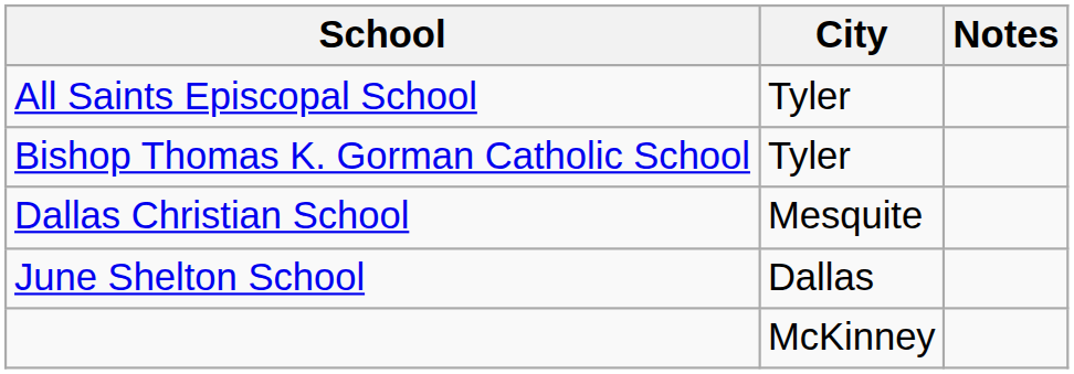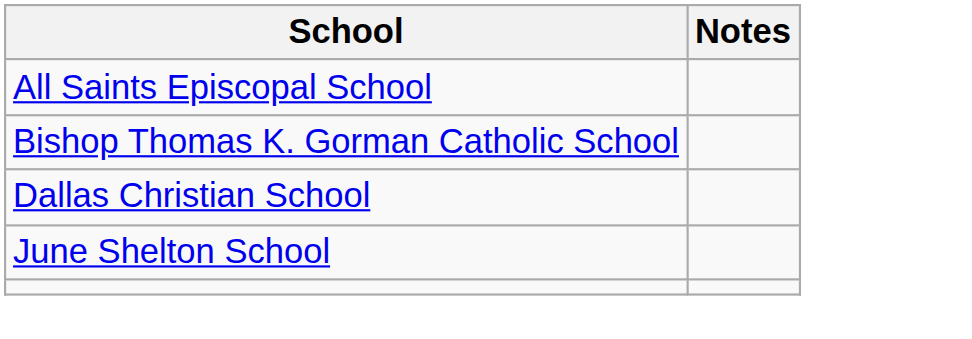- column: City | Tyler | Tyler | Mesquite | Dallas | McKinney
